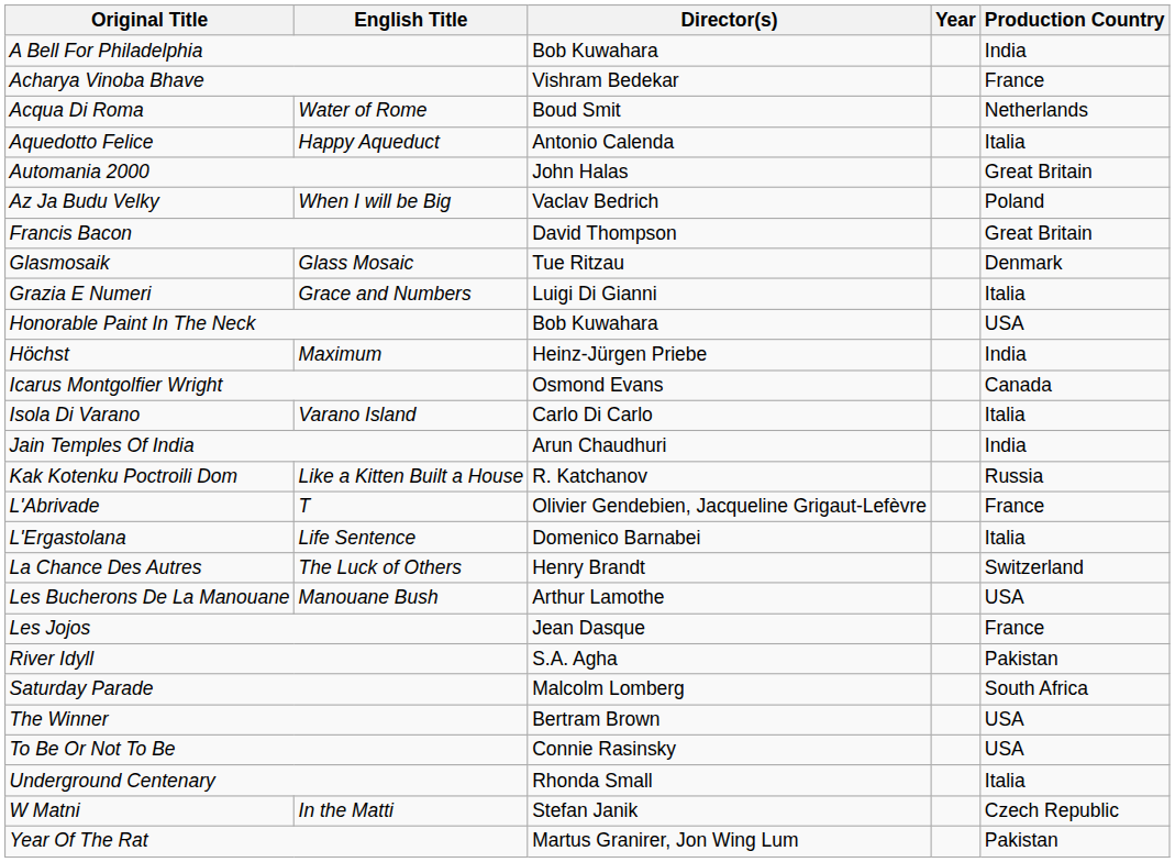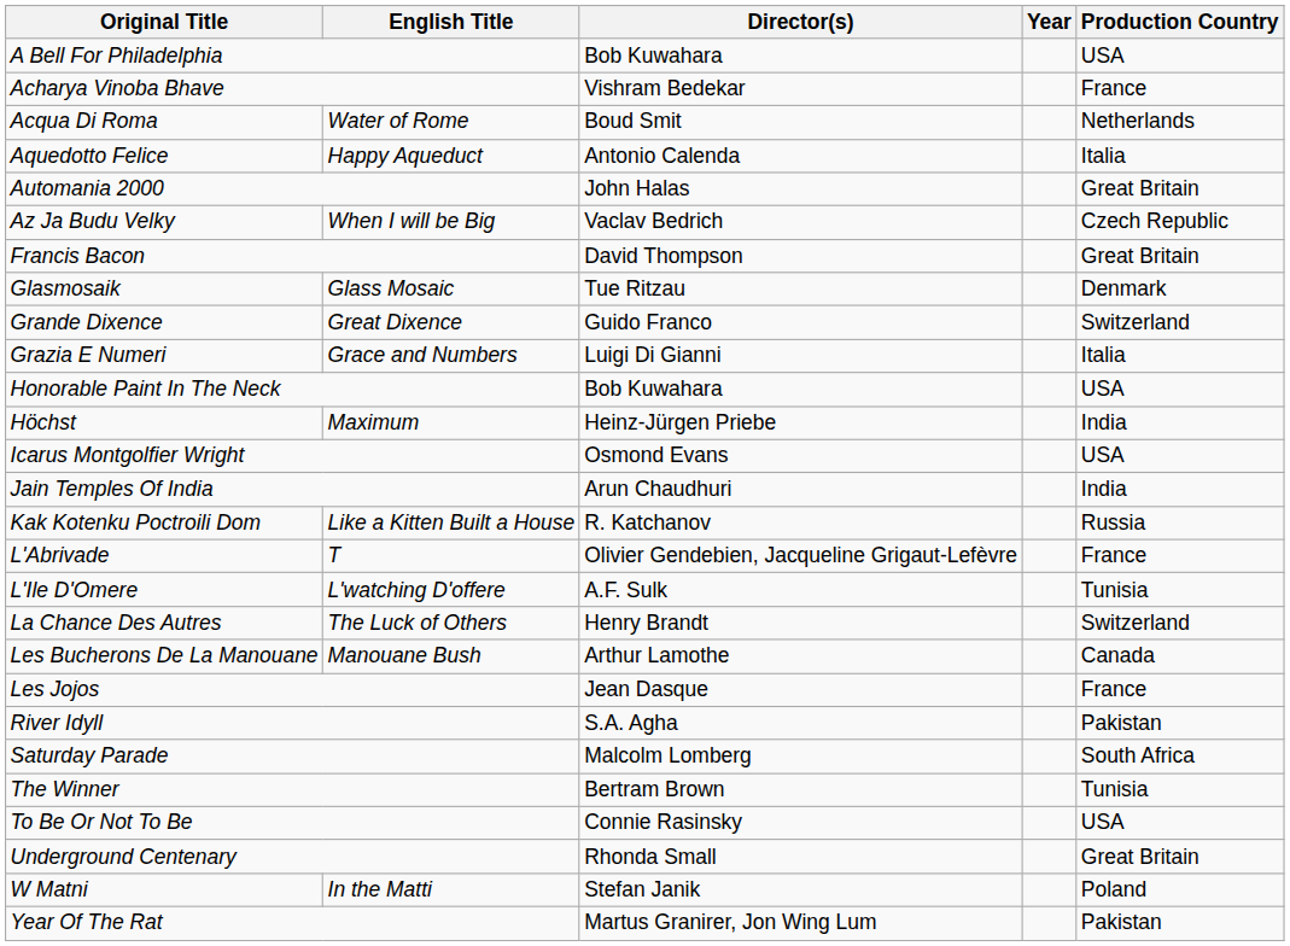A Bell For Philadelphia | Production Country: India -> USA
Az Ja Budu Velky | Production Country: Poland -> Czech Republic
+ row: Grande Dixence | Great Dixence | Guido Franco | Switzerland
Icarus Montgolfier Wright | Production Country: Canada -> USA
- row: Isola Di Varano | Varano Island | Carlo Di Carlo | Italia
- row: L'Ergastolana | Life Sentence | Domenico Barnabei | Italia
+ row: L'Ile D'Omere | L'watching D'offere | A.F. Sulk | Tunisia
Les Bucherons De La Manouane | Production Country: USA -> Canada
The Winner | Production Country: USA -> Tunisia
Underground Centenary | Production Country: Italia -> Great Britain
W Matni | Production Country: Czech Republic -> Poland
